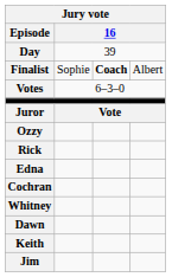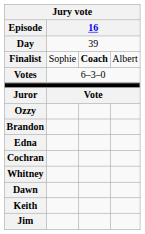- row: Rick
+ row: Brandon
